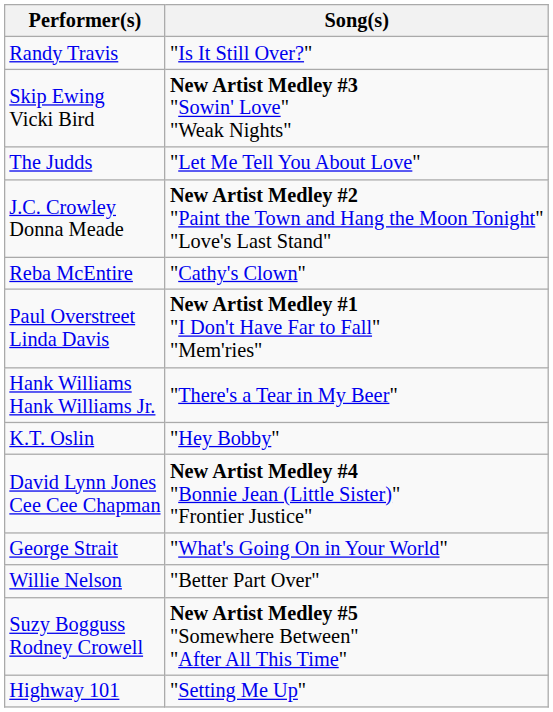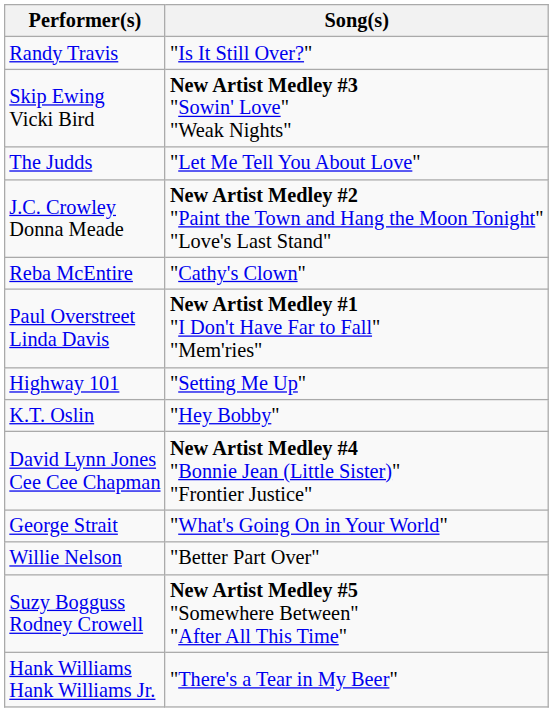rows swapped: Hank Williams Hank Williams Jr. <-> Highway 101
